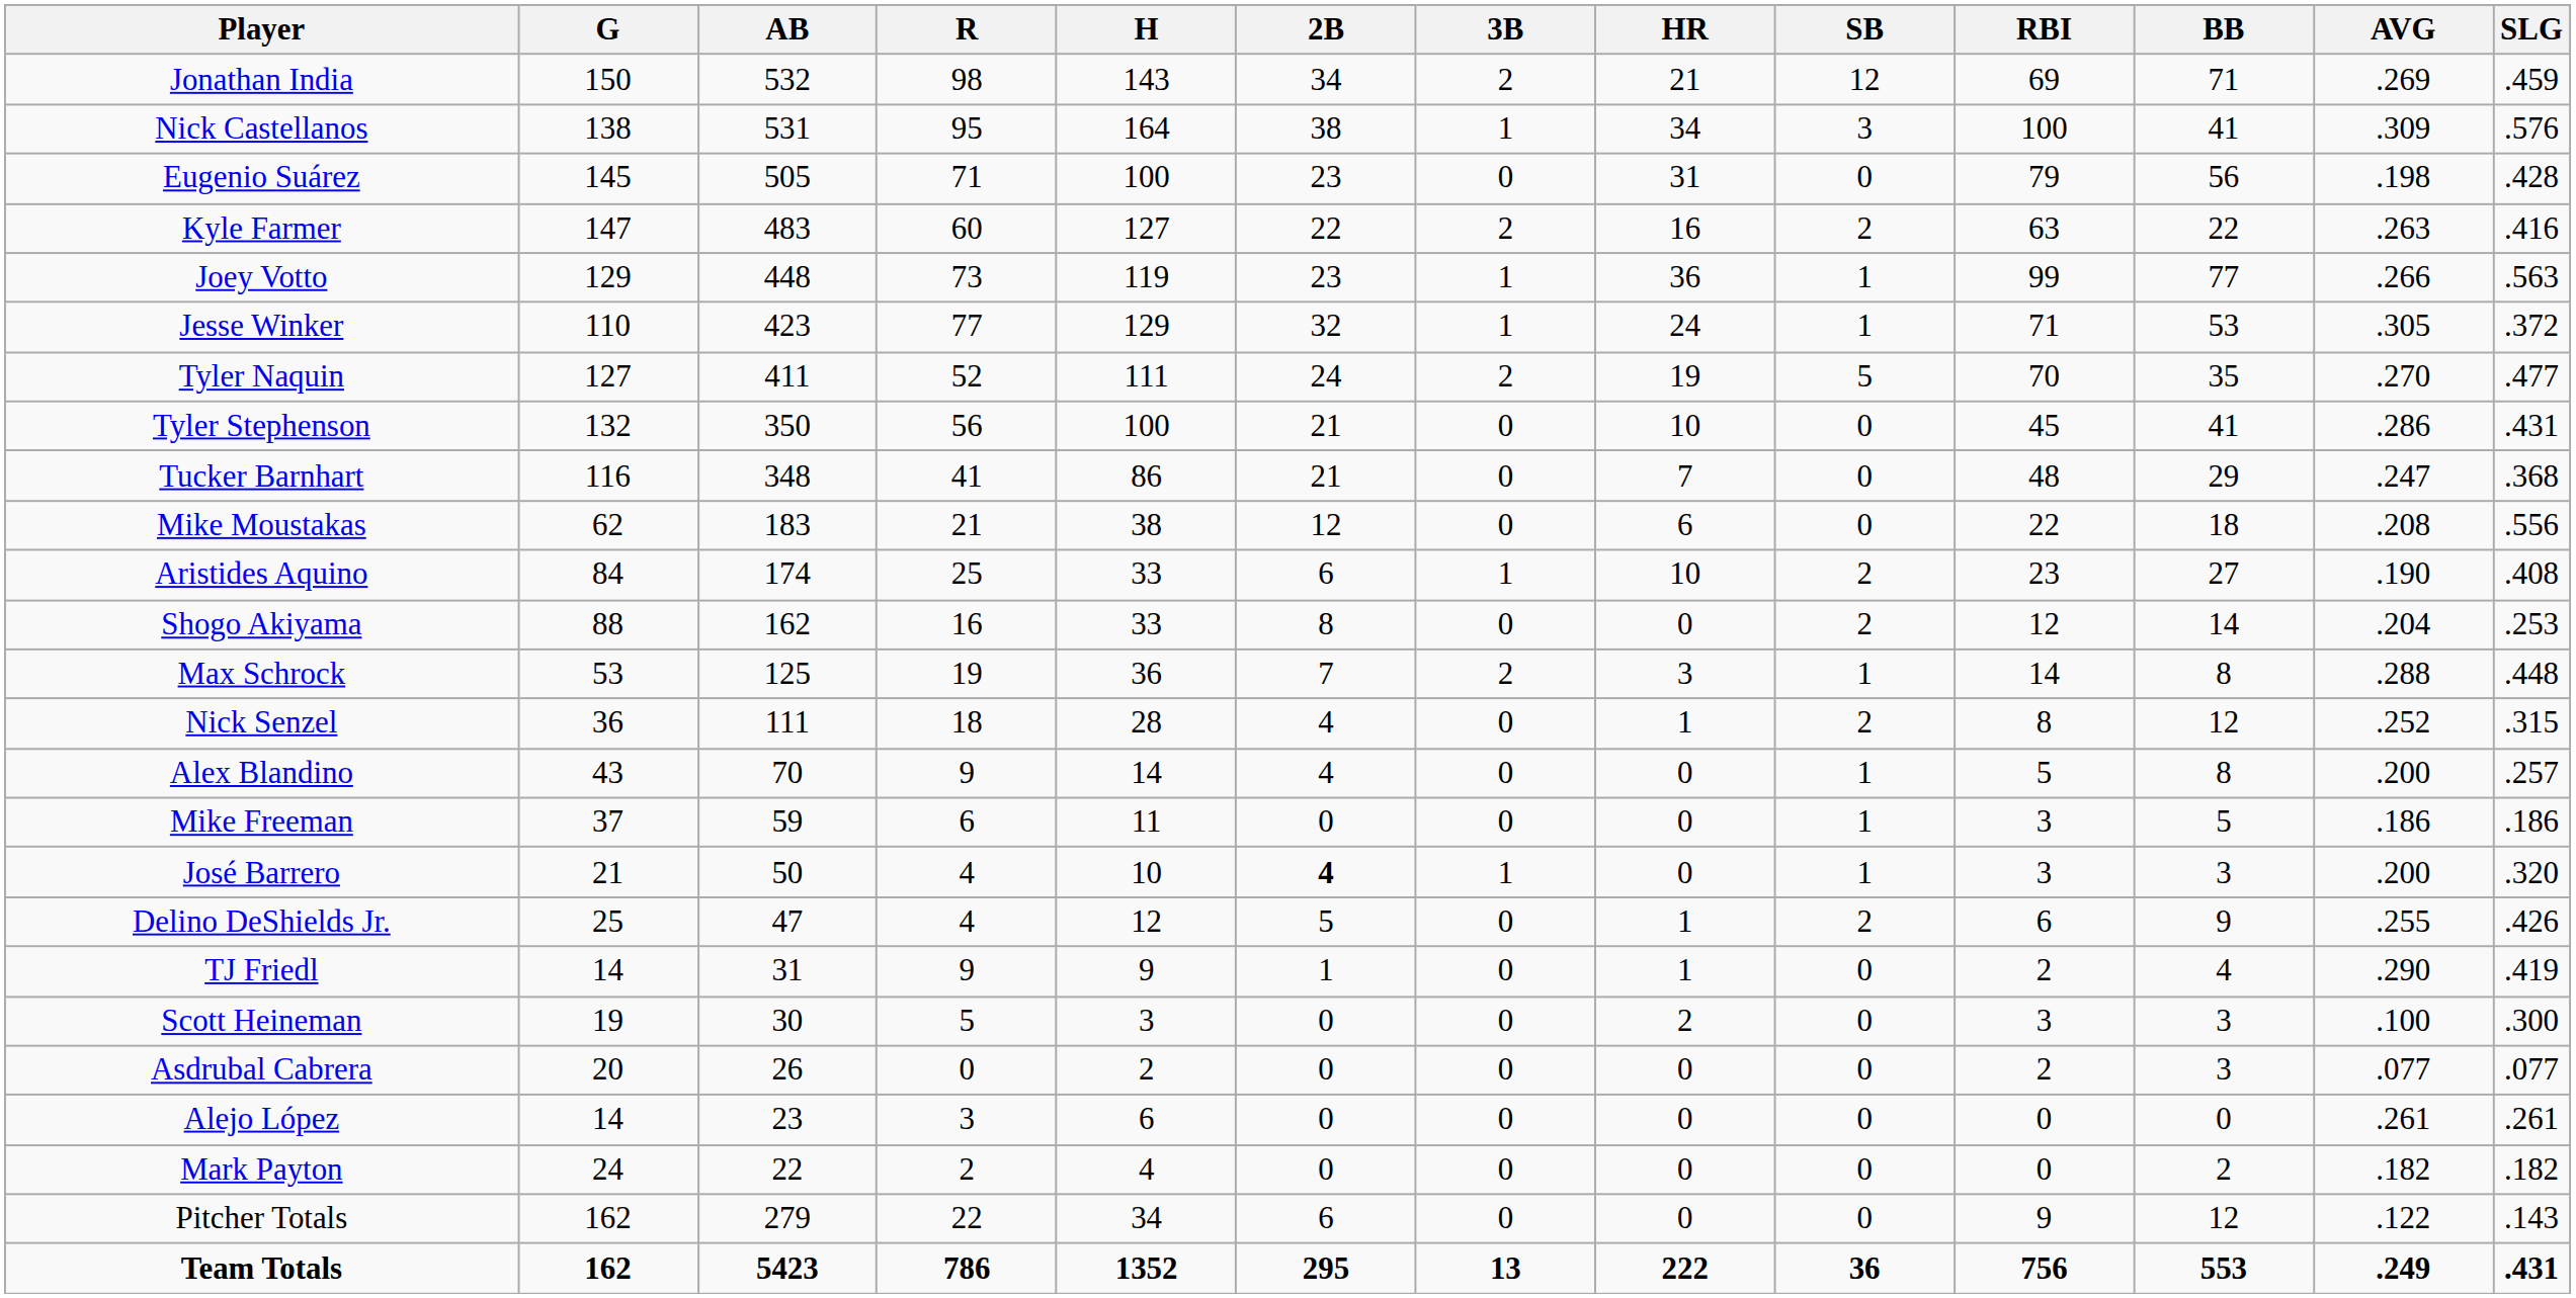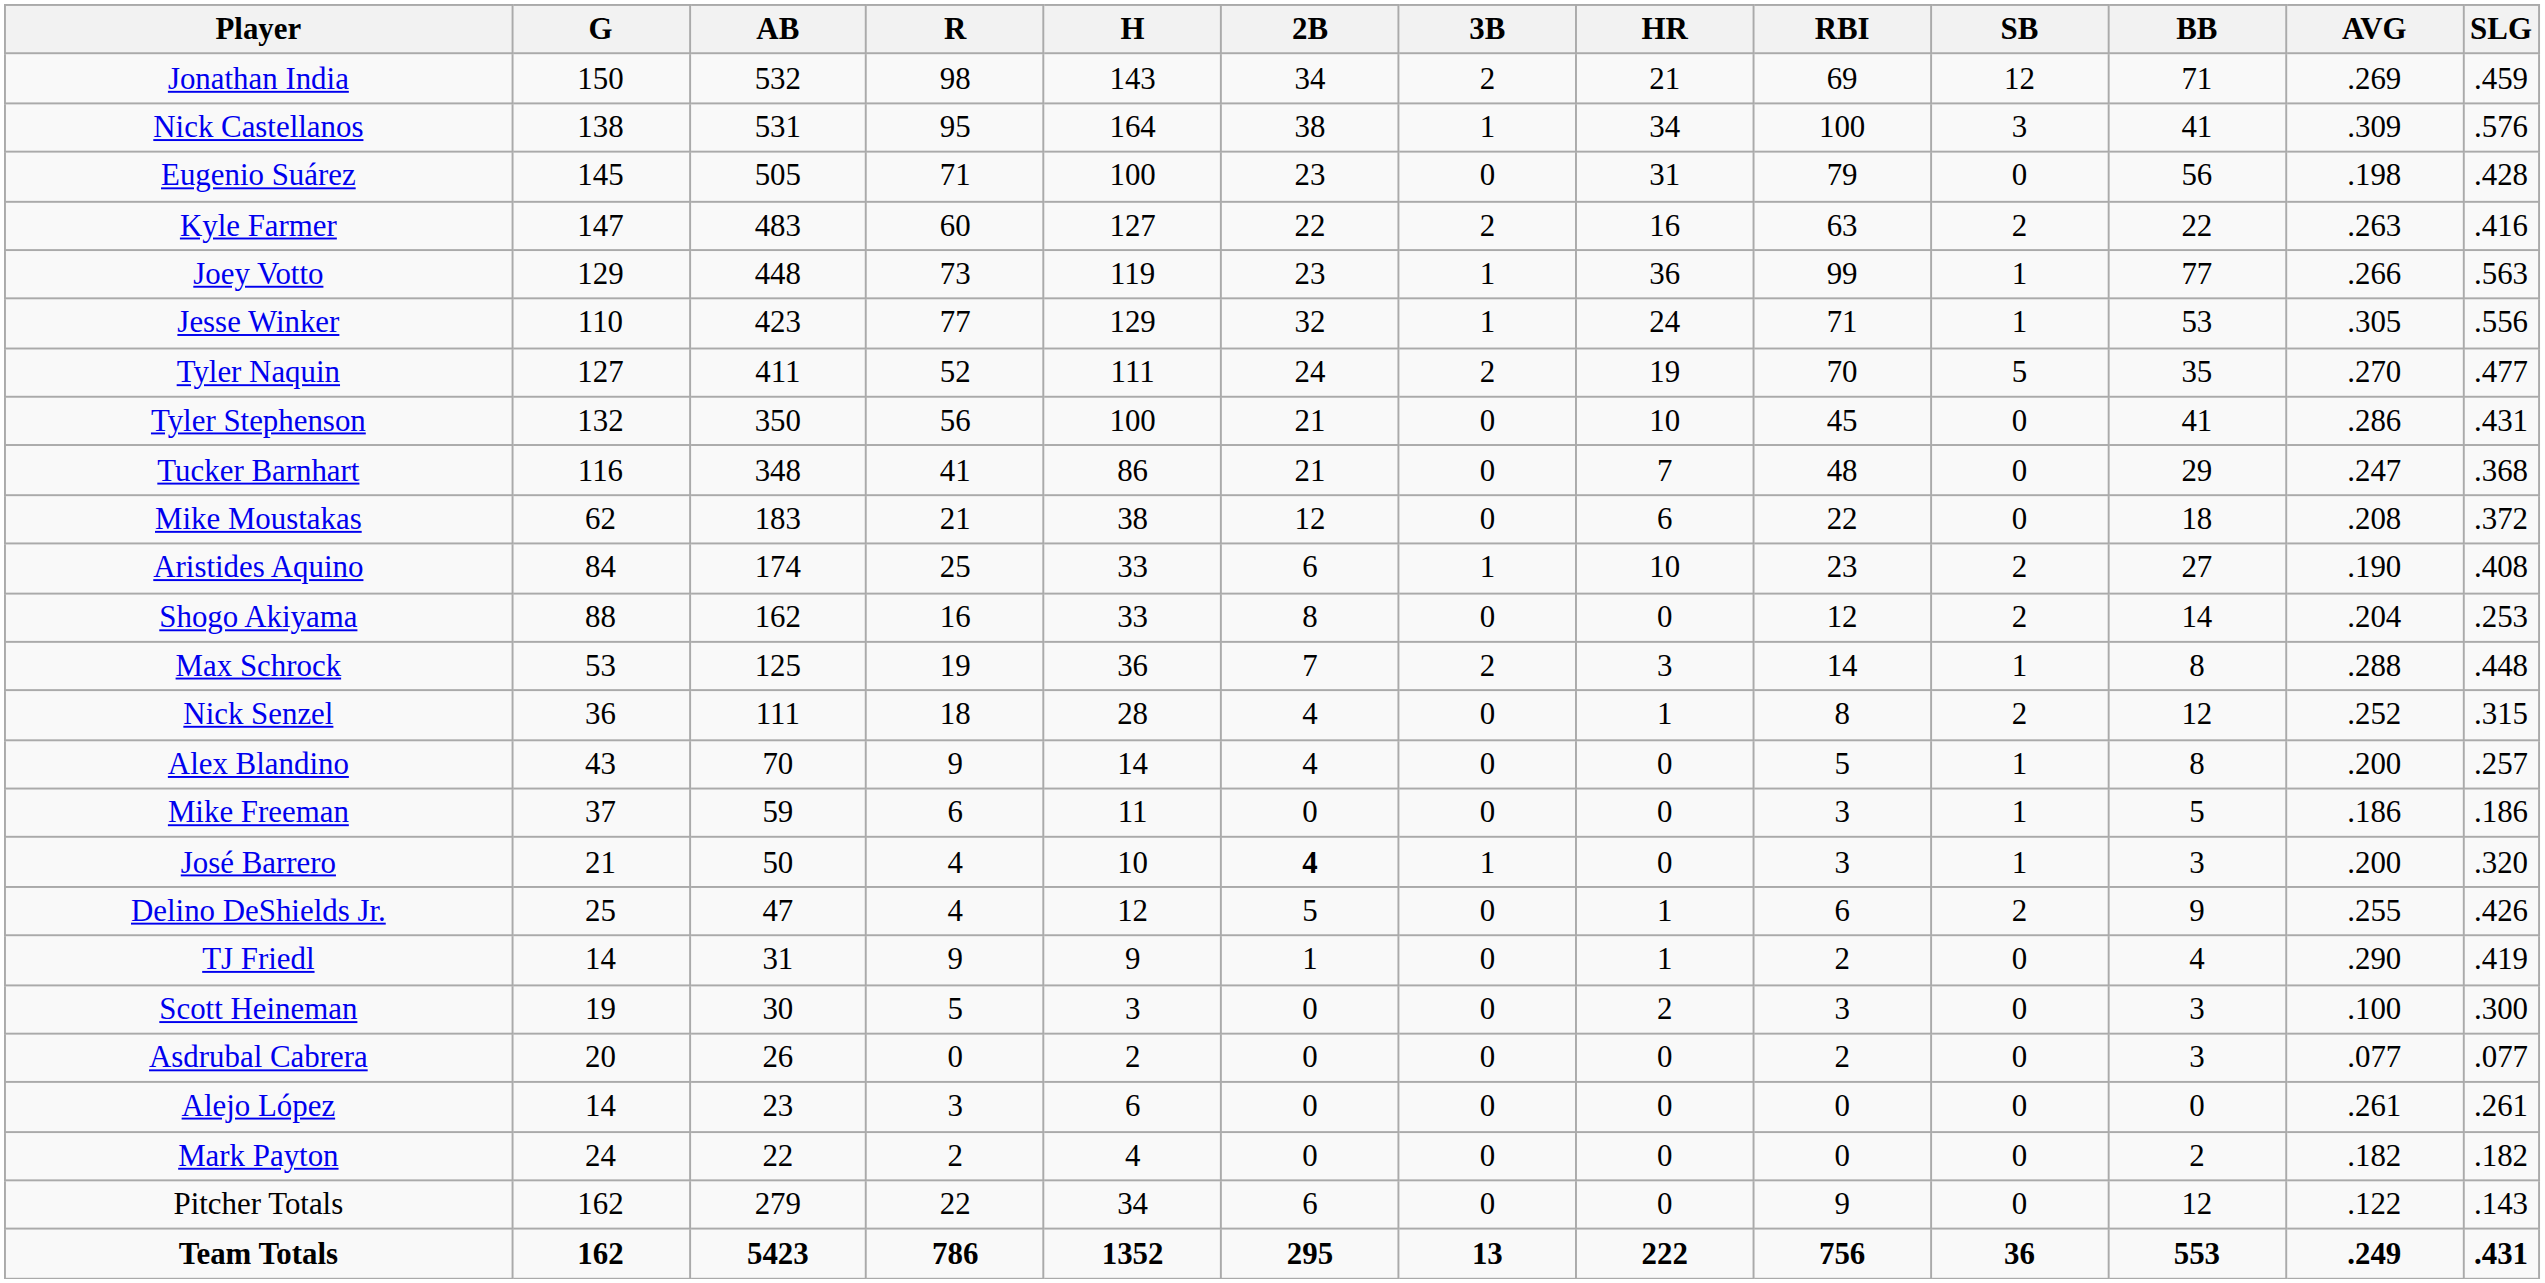columns swapped: RBI <-> SB
Jesse Winker | SLG: .372 -> .556
Mike Moustakas | SLG: .556 -> .372
